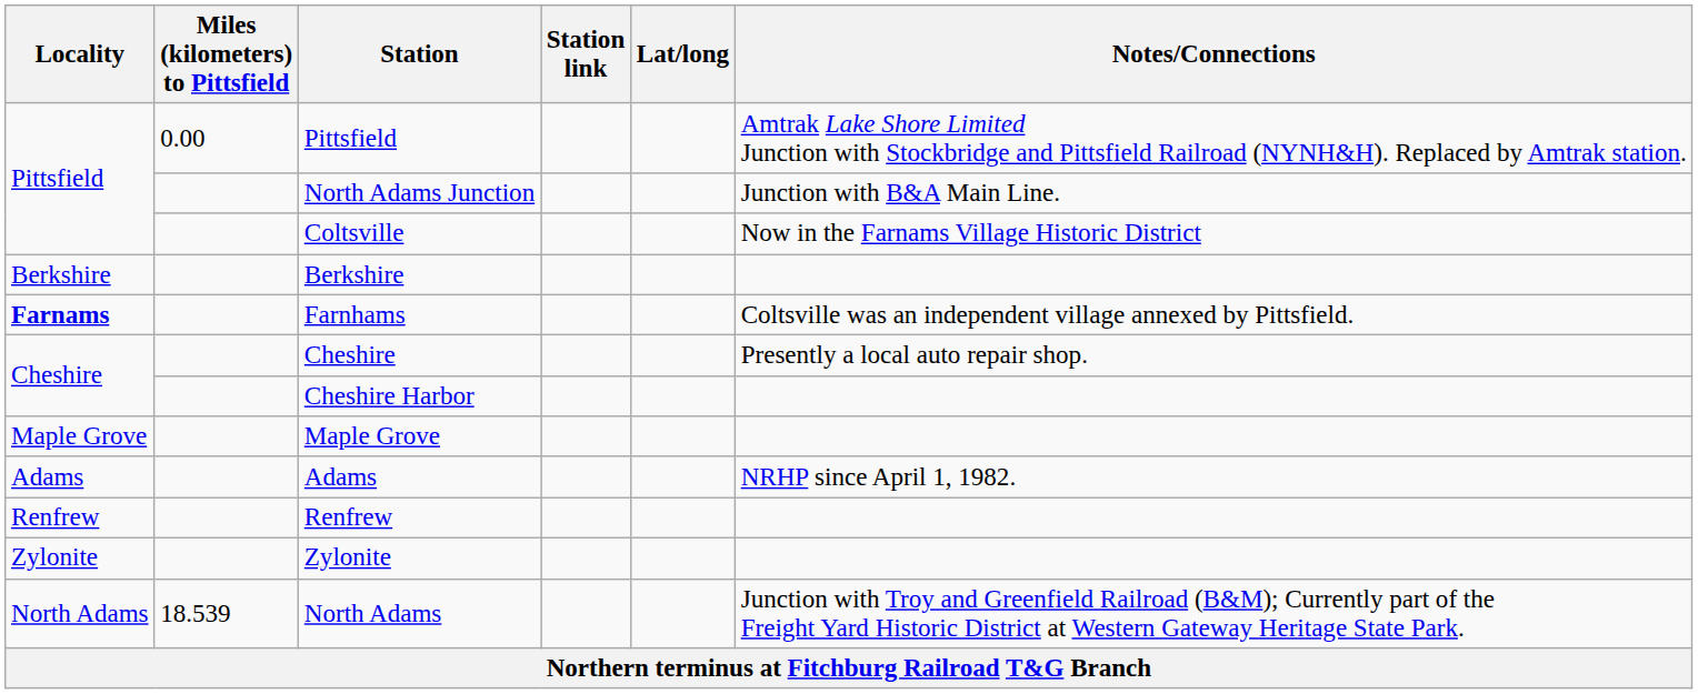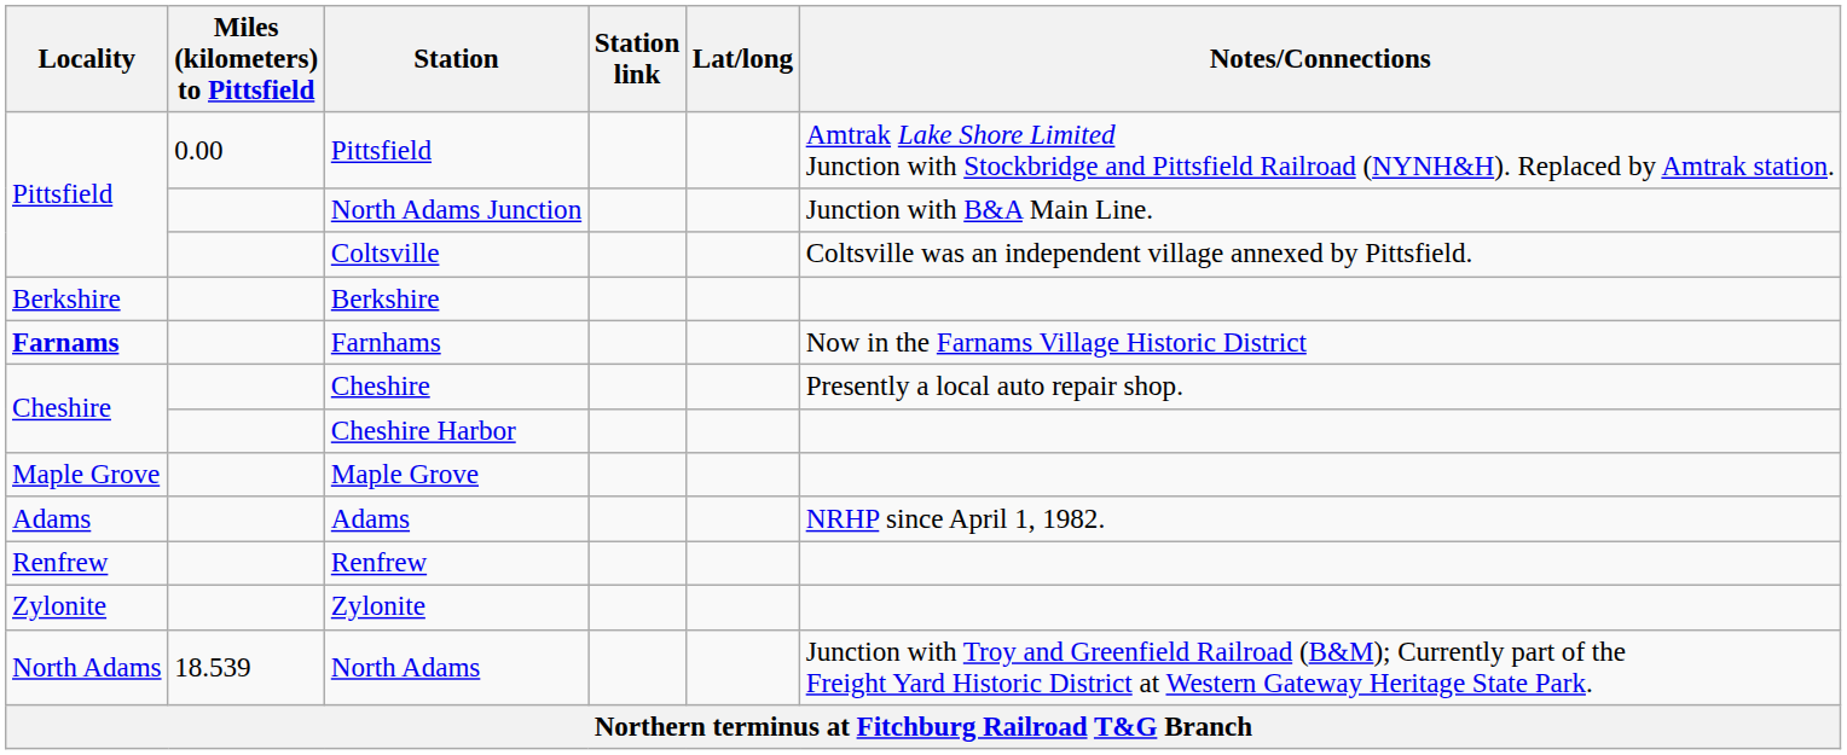Coltsville | Notes/Connections: Now in the Farnams Village Historic District -> Coltsville was an independent village annexed by Pittsfield.
Farnhams | Notes/Connections: Coltsville was an independent village annexed by Pittsfield. -> Now in the Farnams Village Historic District
